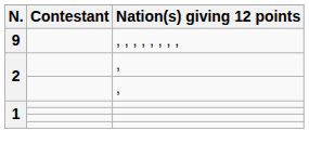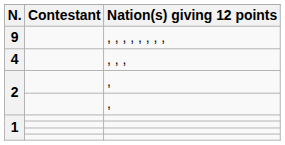+ row: 4 | , , ,
